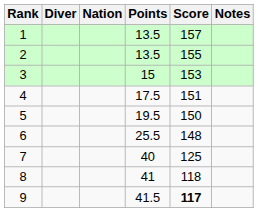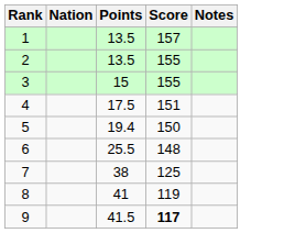- column: Diver
3 | Score: 153 -> 155
5 | Points: 19.5 -> 19.4
7 | Points: 40 -> 38
8 | Score: 118 -> 119
